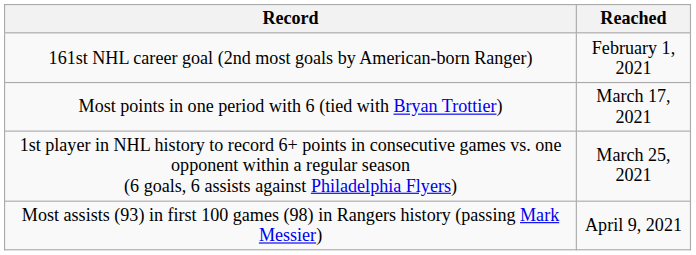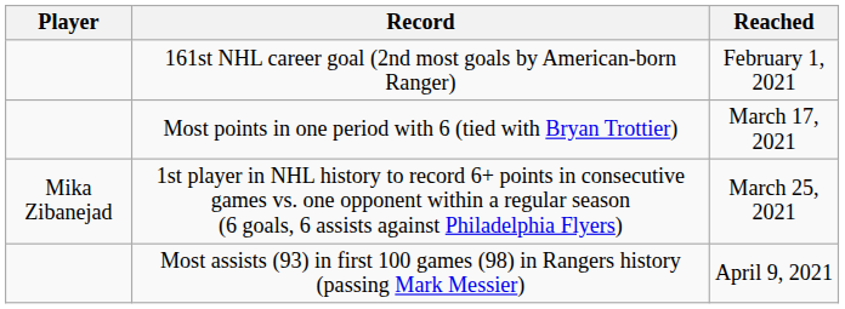+ column: Player | Mika Zibanejad
